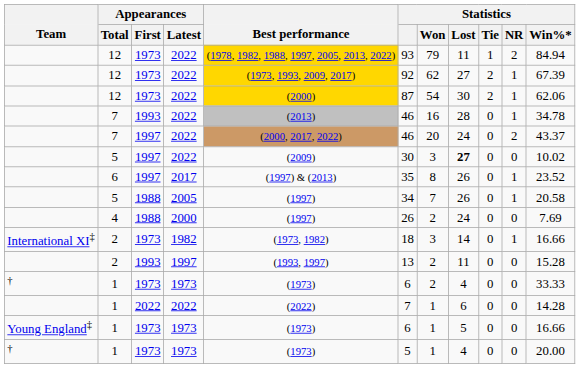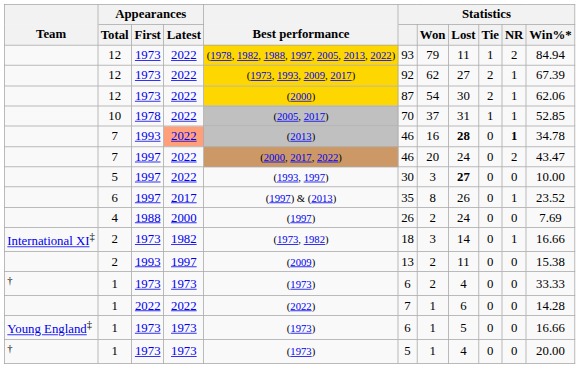+ row: 10 | 1978 | 2022 | (2005, 2017) | 70 | 37 | 31 | 1 | 1 | 52.85
7 / 1993 | Appearances / Latest: no background -> lightsalmon background
7 / 1993 | Statistics / Lost: normal -> bold
7 / 1993 | Statistics / NR: normal -> bold
7 / 1997 | Statistics / Win%*: 43.37 -> 43.47
5 / 1997 | Best performance: (2009) -> (1993, 1997)
5 / 1997 | Statistics / Win%*: 10.02 -> 10.00
- row: 5 | 1988 | 2005 | (1997) | 34 | 7 | 26 | 0 | 1 | 20.58
2 / 1993 | Best performance: (1993, 1997) -> (2009)
2 / 1993 | Statistics / Win%*: 15.28 -> 15.38
